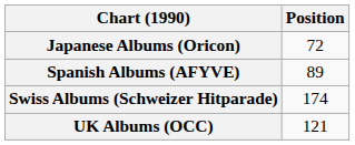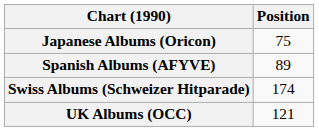Japanese Albums (Oricon) | Position: 72 -> 75
